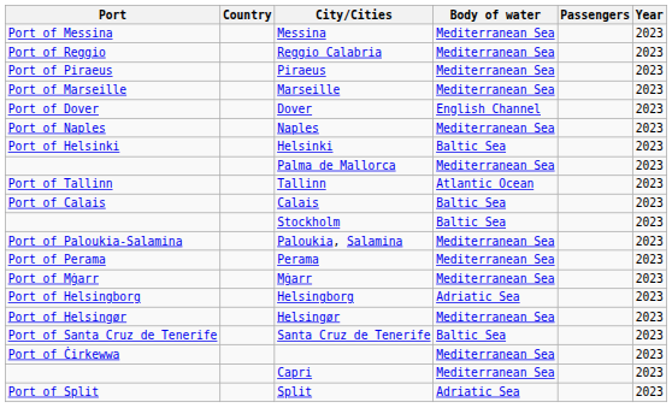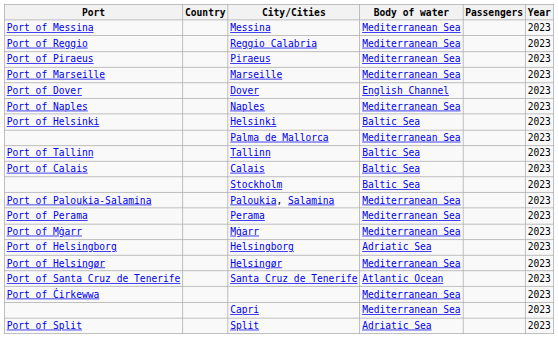Tallinn | Body of water: Atlantic Ocean -> Baltic Sea
Santa Cruz de Tenerife | Body of water: Baltic Sea -> Atlantic Ocean
